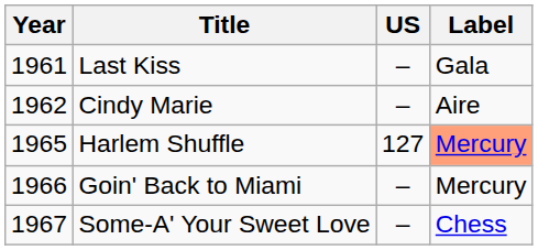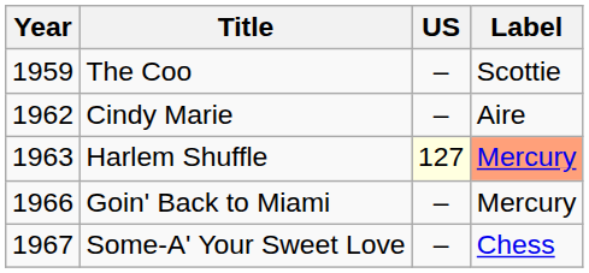+ row: 1959 | The Coo | – | Scottie
- row: 1961 | Last Kiss | – | Gala
Harlem Shuffle | Year: 1965 -> 1963
Harlem Shuffle | US: no background -> lightyellow background
